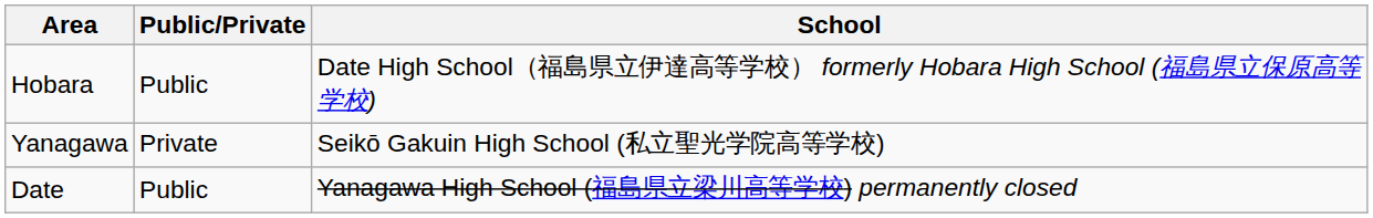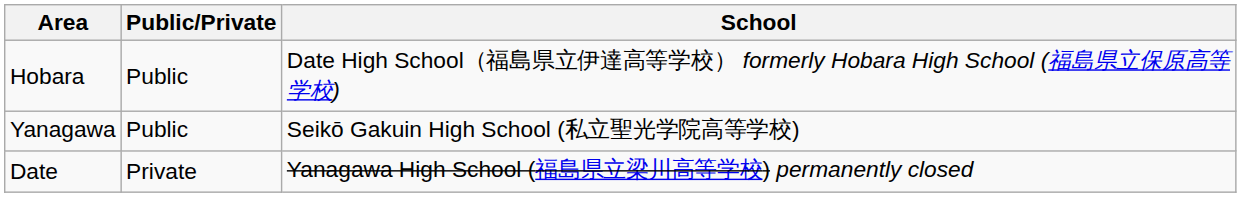Yanagawa | Public/Private: Private -> Public
Date | Public/Private: Public -> Private
